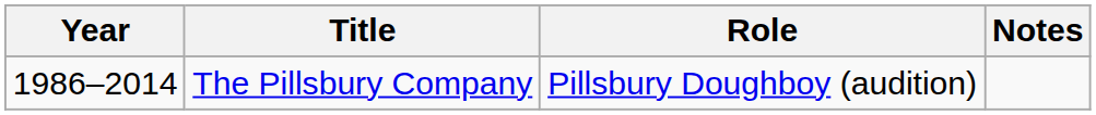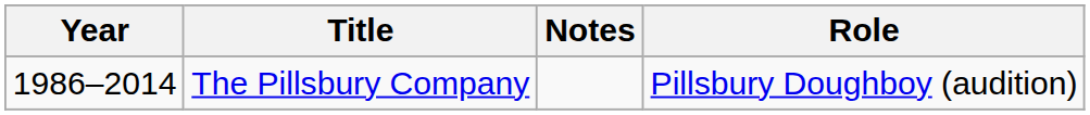columns swapped: Role <-> Notes
